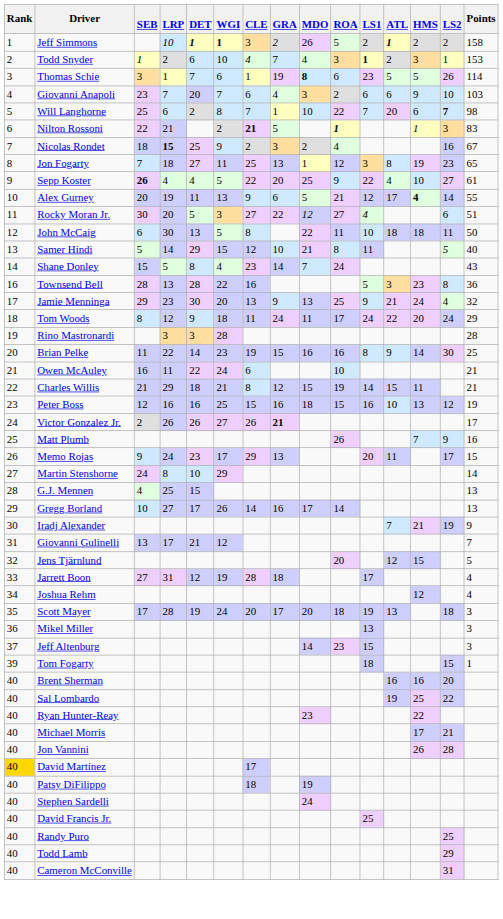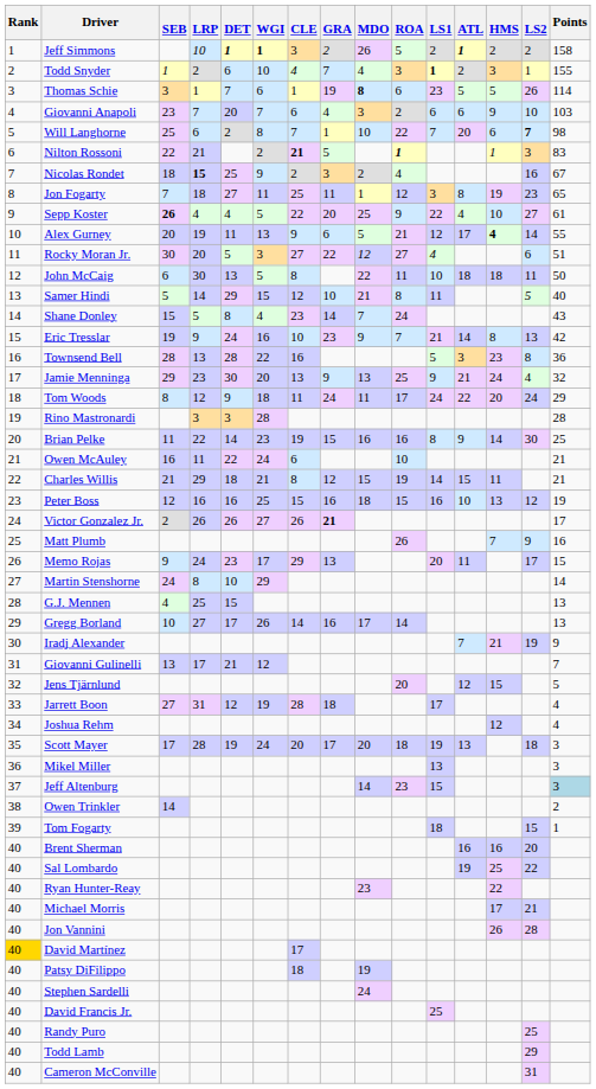Todd Snyder | Points: 153 -> 155
Jon Fogarty | GRA: 13 -> 11
+ row: 15 | Eric Tresslar | 19 | 9 | 24 | 16 | 10 | 23 | 9 | 7 | 21 | 14 | 8 | 13 | 42
Jeff Altenburg | Points: no background -> lightblue background
+ row: 38 | Owen Trinkler | 14 | 2
